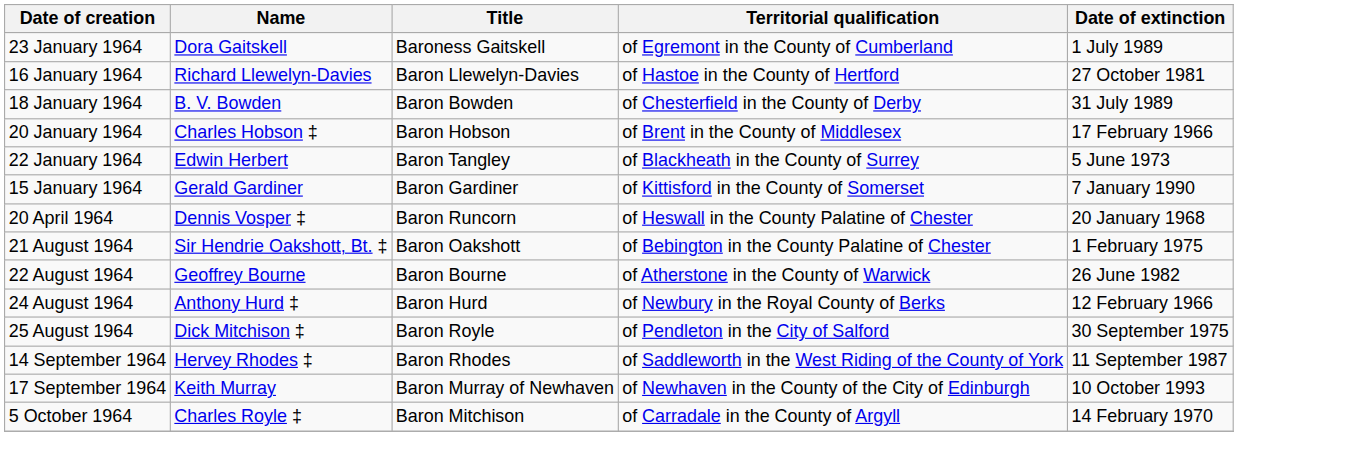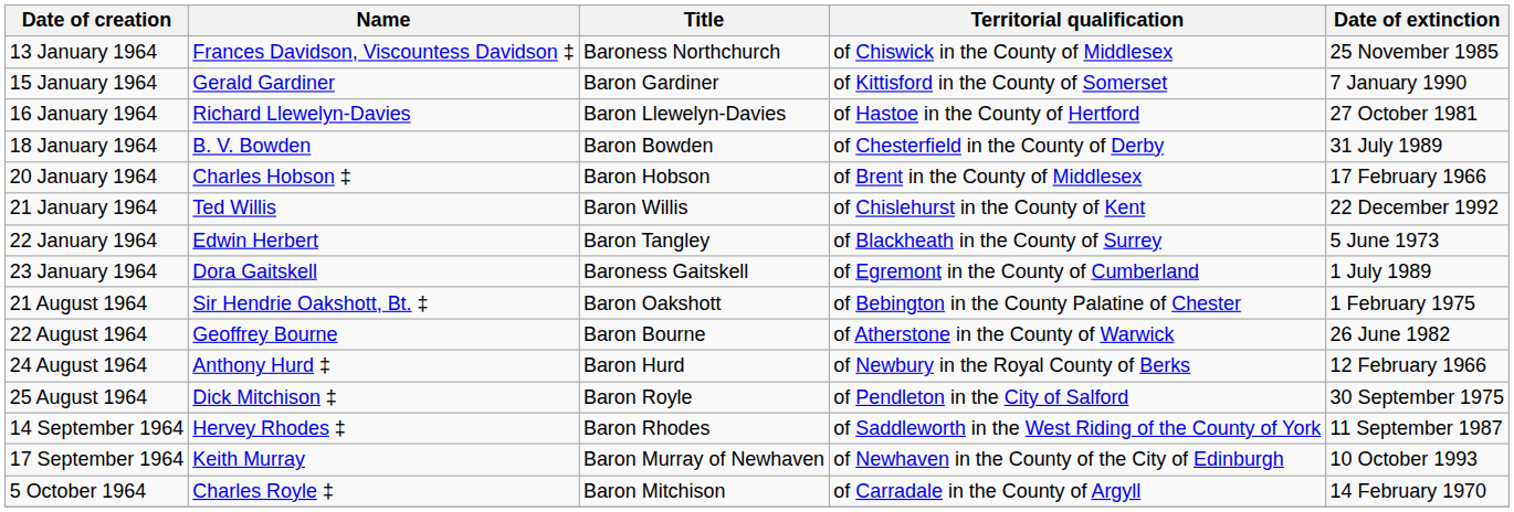+ row: 13 January 1964 | Frances Davidson, Viscountess Davidson ‡ | Baroness Northchurch | of Chiswick in the County of Middlesex | 25 November 1985
rows swapped: 15 January 1964 <-> 23 January 1964
+ row: 21 January 1964 | Ted Willis | Baron Willis | of Chislehurst in the County of Kent | 22 December 1992
- row: 20 April 1964 | Dennis Vosper ‡ | Baron Runcorn | of Heswall in the County Palatine of Chester | 20 January 1968
